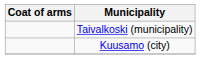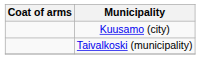rows swapped: Kuusamo (city) <-> Taivalkoski (municipality)
